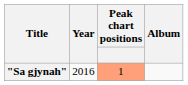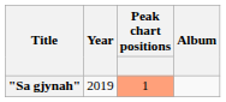"Sa gjynah" | Year: 2016 -> 2019
